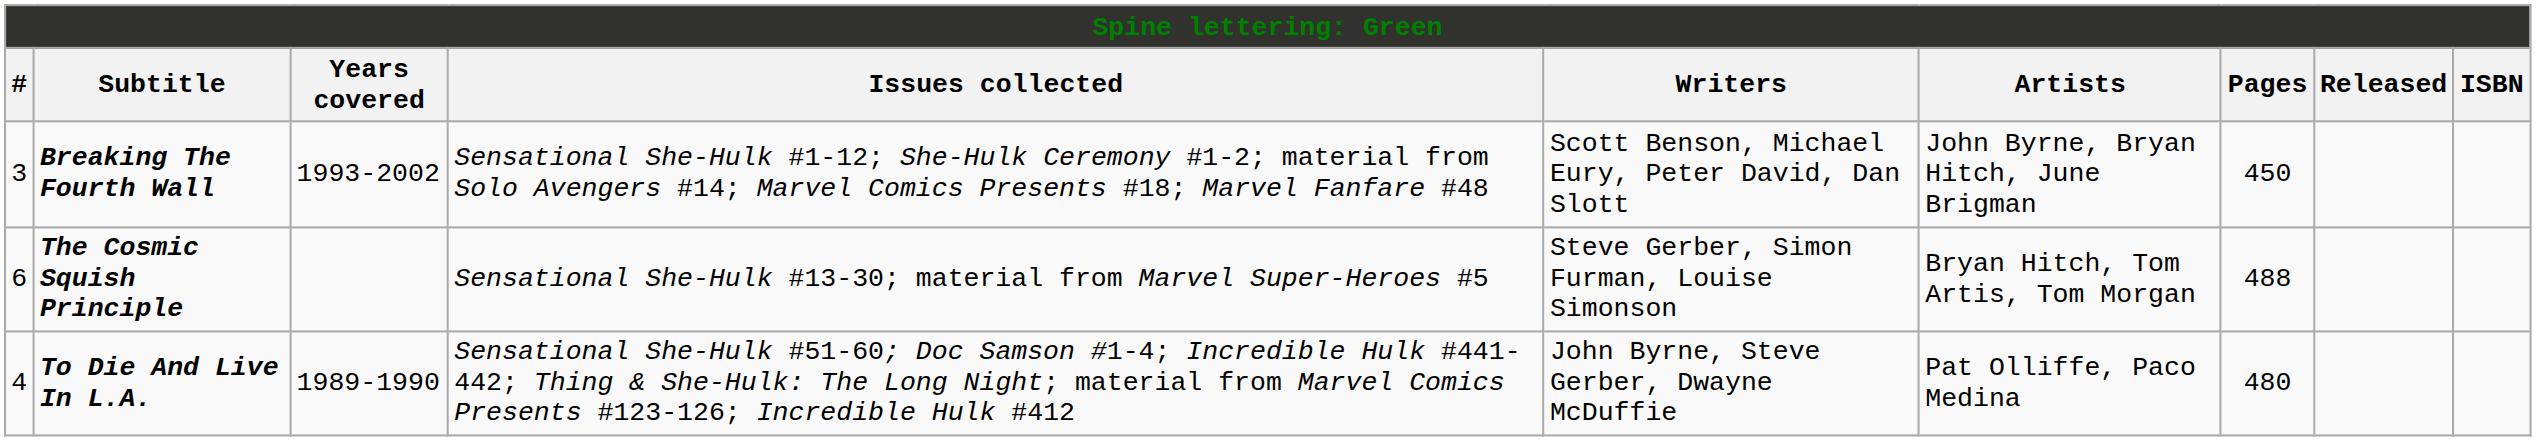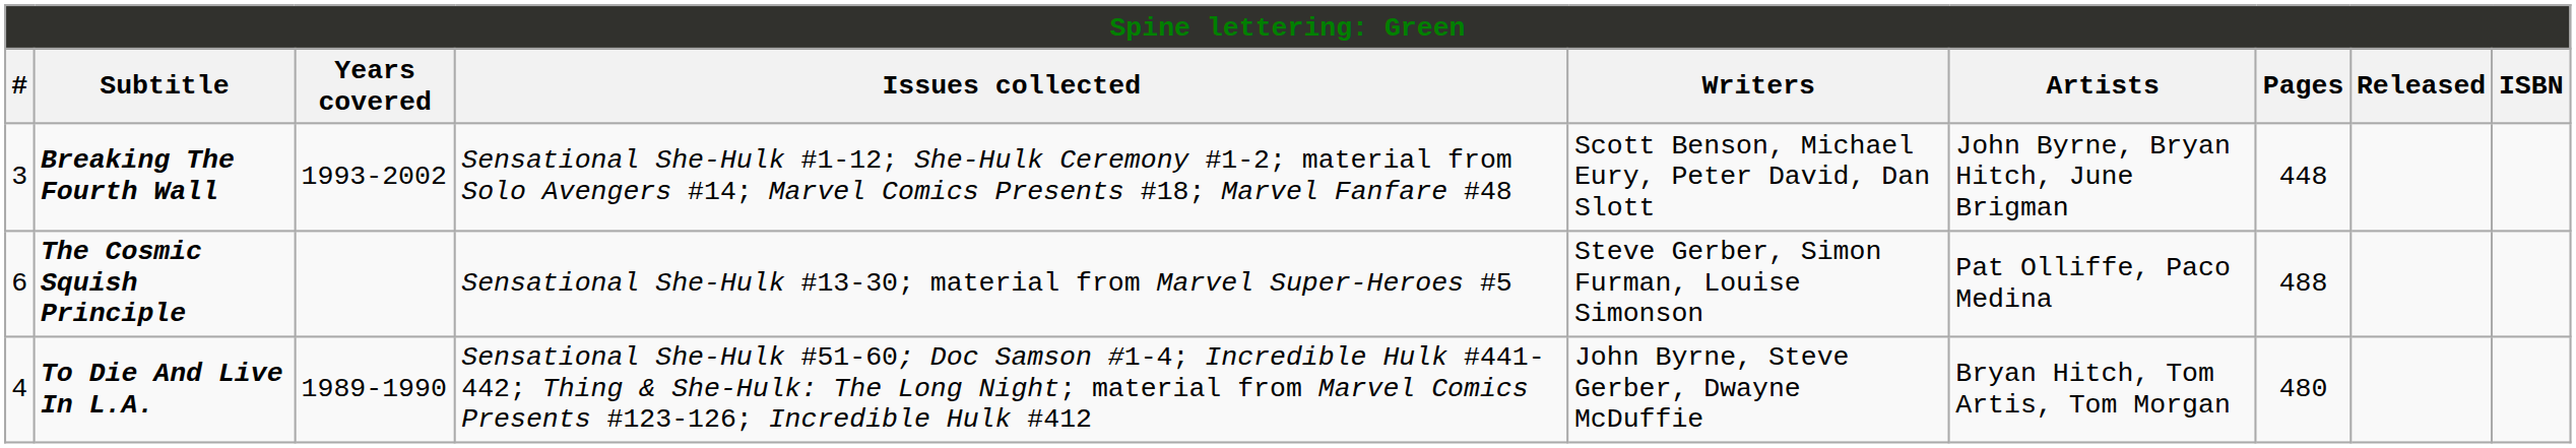Breaking The Fourth Wall | Pages: 450 -> 448
The Cosmic Squish Principle | Artists: Bryan Hitch, Tom Artis, Tom Morgan -> Pat Olliffe, Paco Medina
To Die And Live In L.A. | Artists: Pat Olliffe, Paco Medina -> Bryan Hitch, Tom Artis, Tom Morgan
